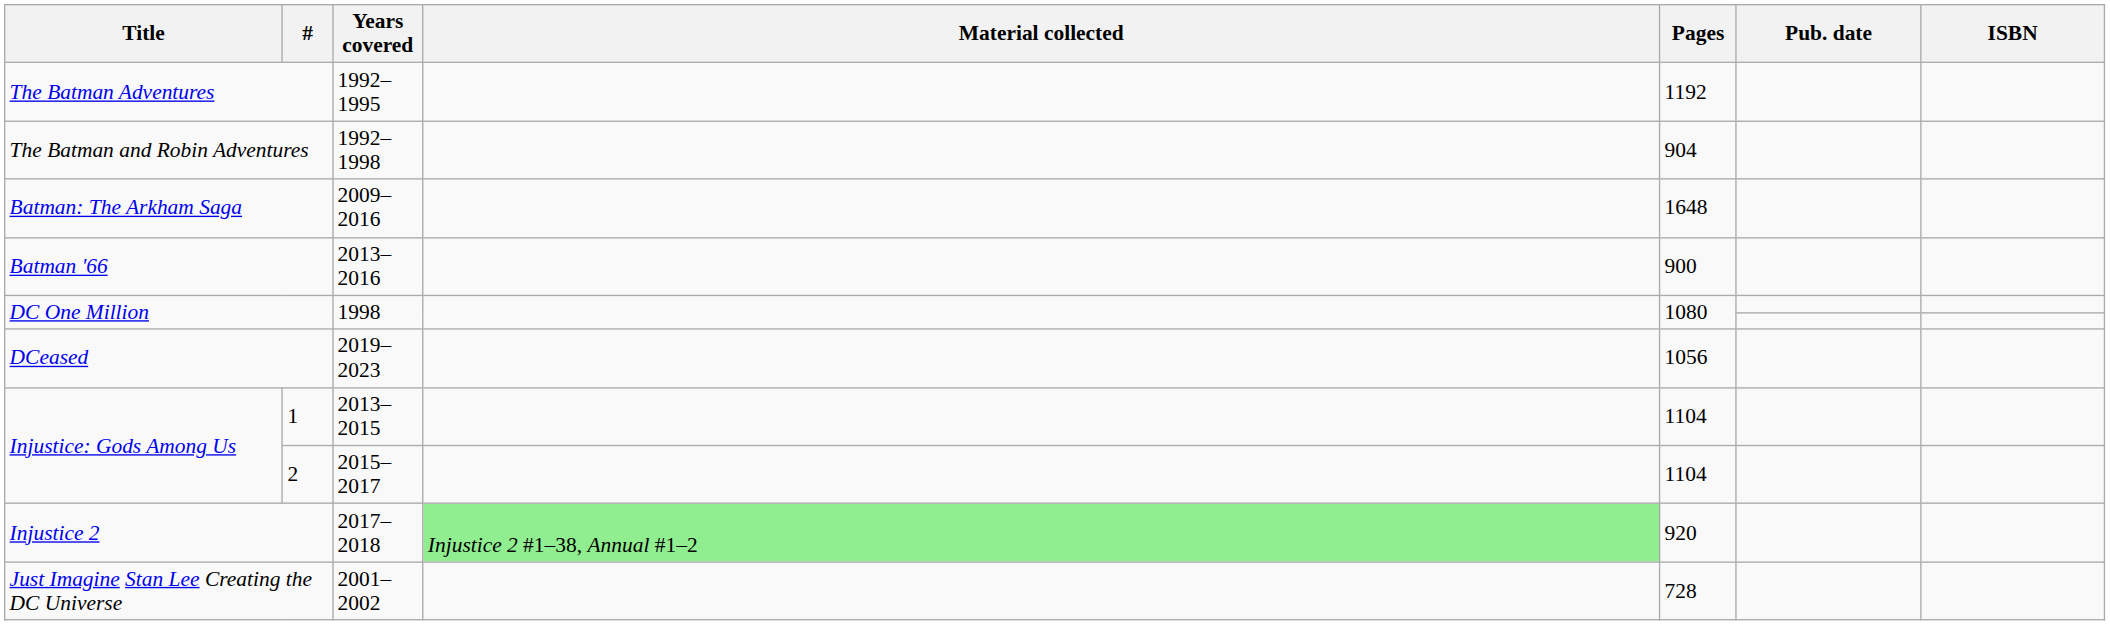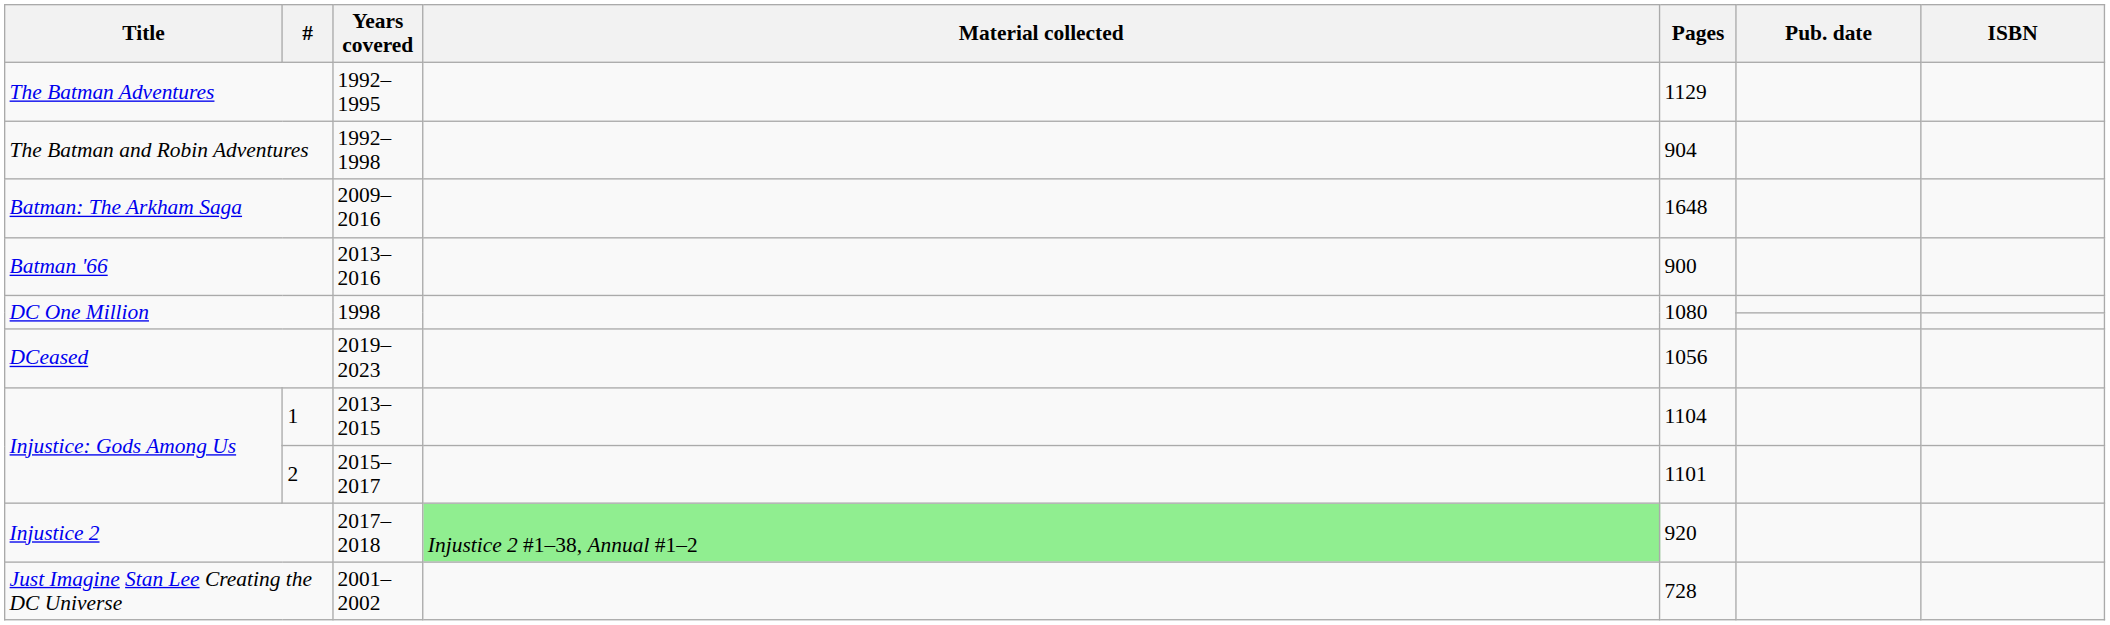The Batman Adventures | Pages: 1192 -> 1129
2 | Pages: 1104 -> 1101
